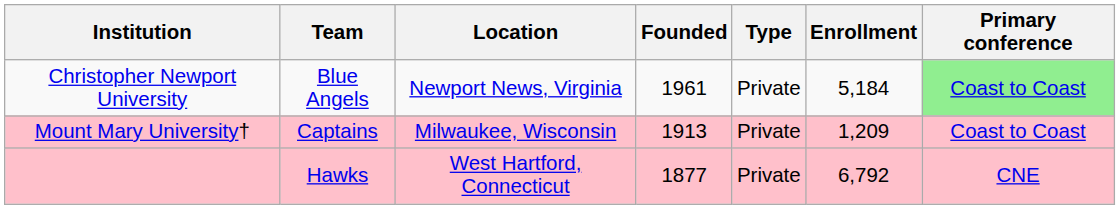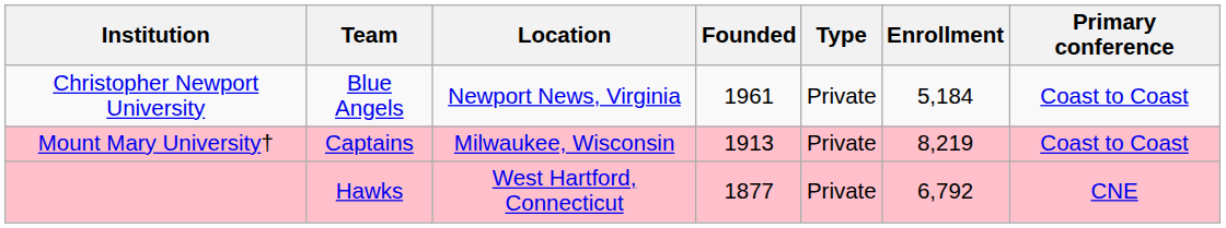Christopher Newport University | Primary conference: lightgreen background -> no background
Mount Mary University† | Enrollment: 1,209 -> 8,219
